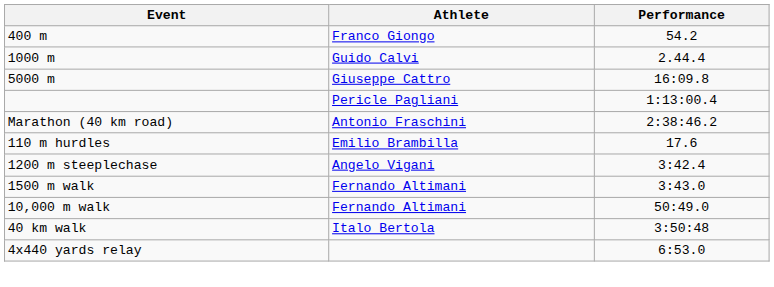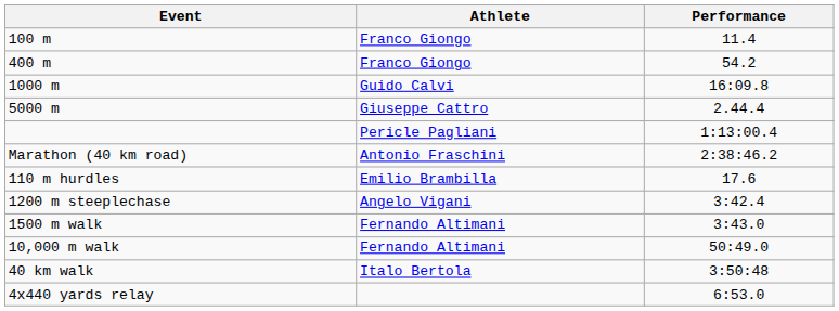+ row: 100 m | Franco Giongo | 11.4
1000 m | Performance: 2.44.4 -> 16:09.8
5000 m | Performance: 16:09.8 -> 2.44.4
